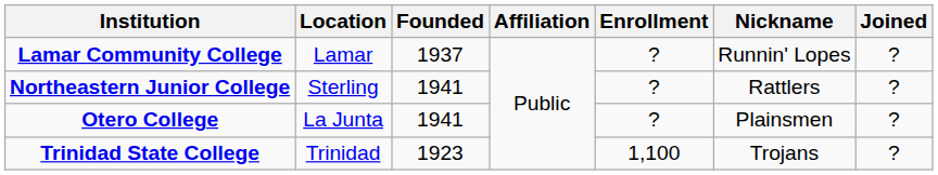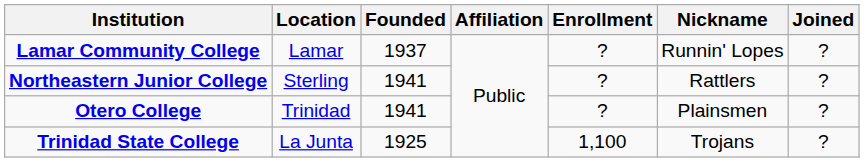Otero College | Location: La Junta -> Trinidad
Trinidad State College | Location: Trinidad -> La Junta
Trinidad State College | Founded: 1923 -> 1925
